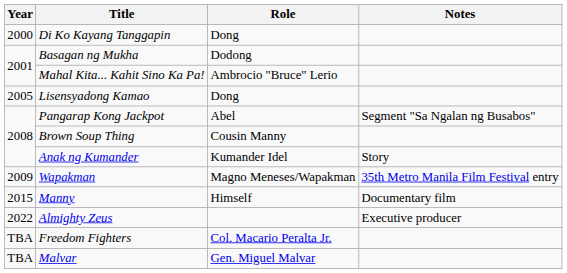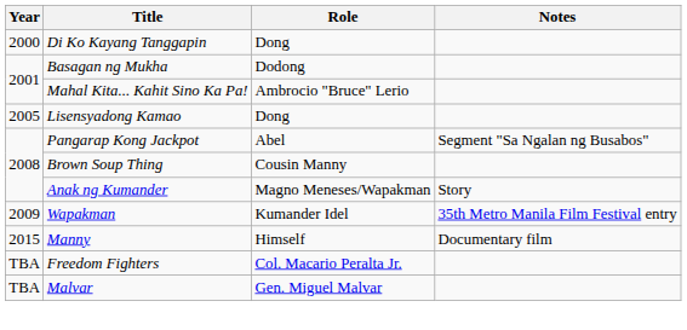Anak ng Kumander | Role: Kumander Idel -> Magno Meneses/Wapakman
Wapakman | Role: Magno Meneses/Wapakman -> Kumander Idel
- row: 2022 | Almighty Zeus | Executive producer
